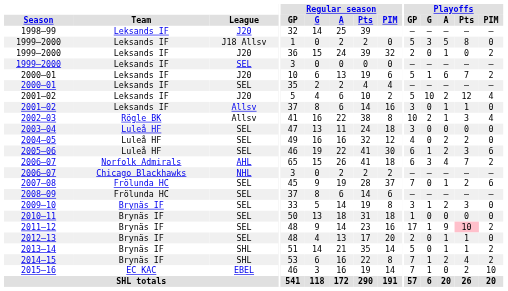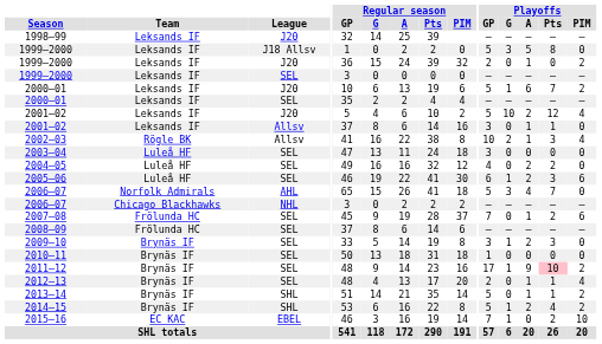2006–07 / AHL | Playoffs / GP: 6 -> 5
2006–07 / AHL | Playoffs / PIM: 2 -> 0
2012–13 | Playoffs / PIM: 0 -> 4
2014–15 | Playoffs / GP: 7 -> 5
